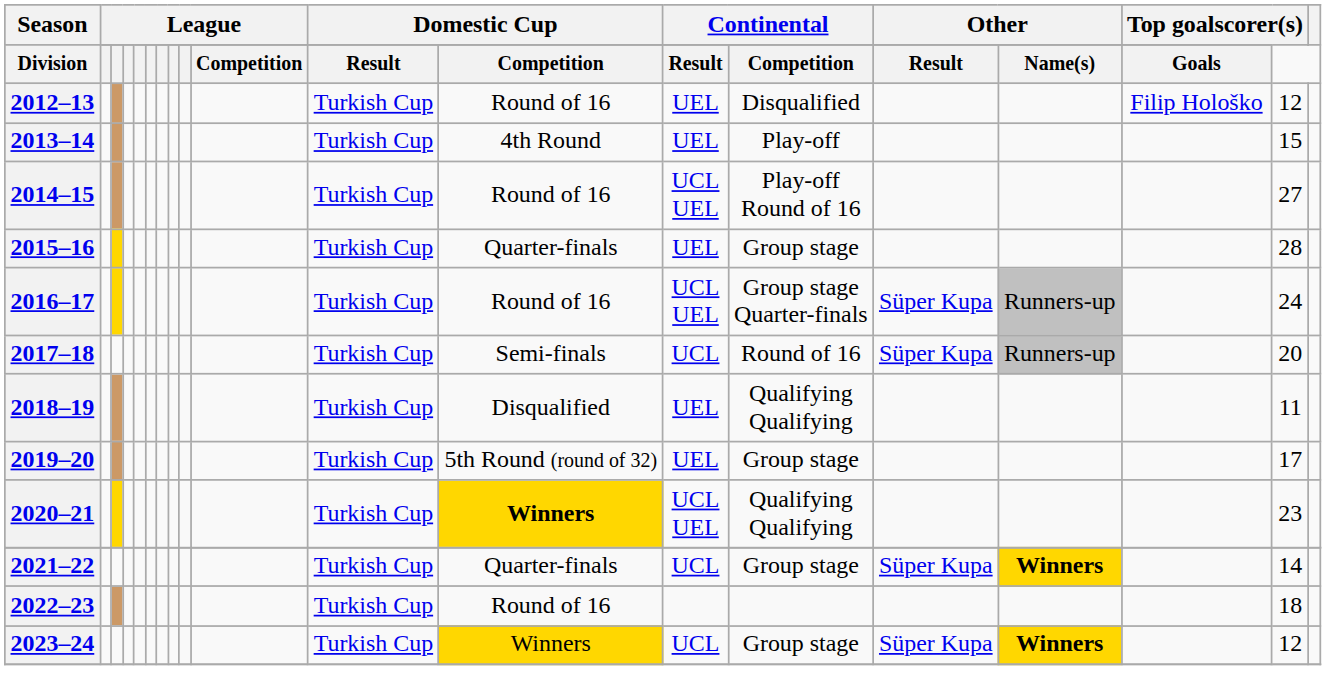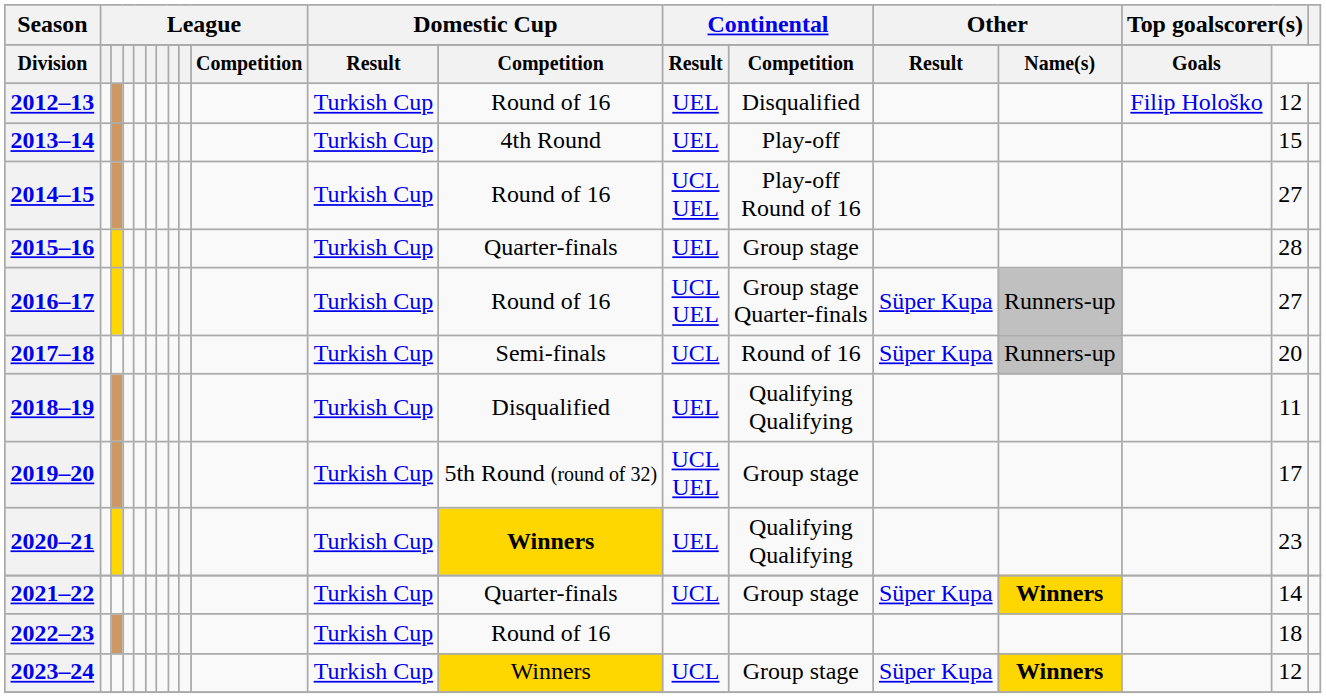2016–17 | column 18: 24 -> 27
2019–20 | column 13: UEL -> UCL UEL
2020–21 | column 13: UCL UEL -> UEL
